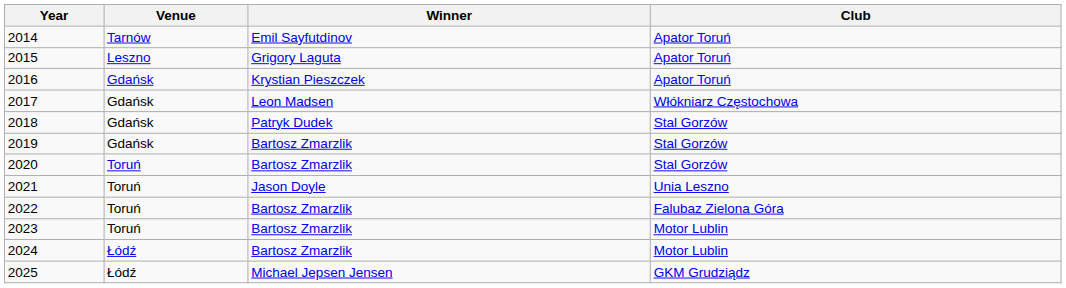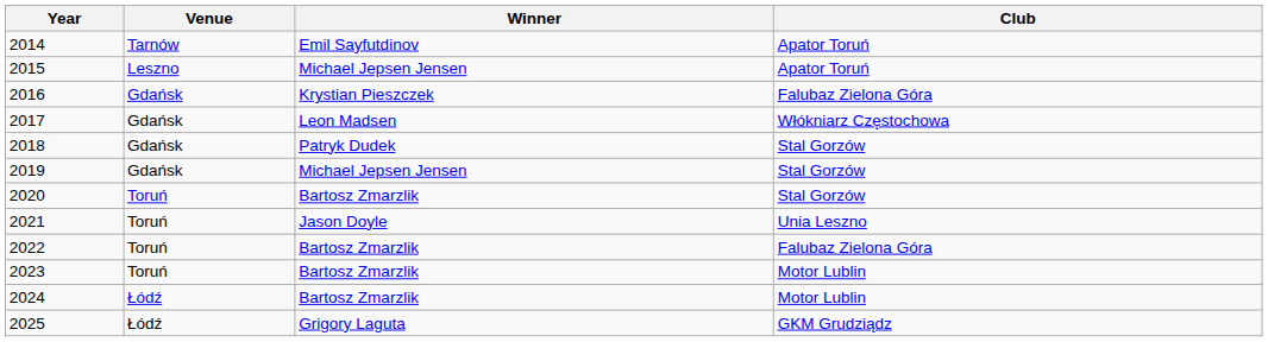2015 | Winner: Grigory Laguta -> Michael Jepsen Jensen
2016 | Club: Apator Toruń -> Falubaz Zielona Góra
2019 | Winner: Bartosz Zmarzlik -> Michael Jepsen Jensen
2025 | Winner: Michael Jepsen Jensen -> Grigory Laguta
